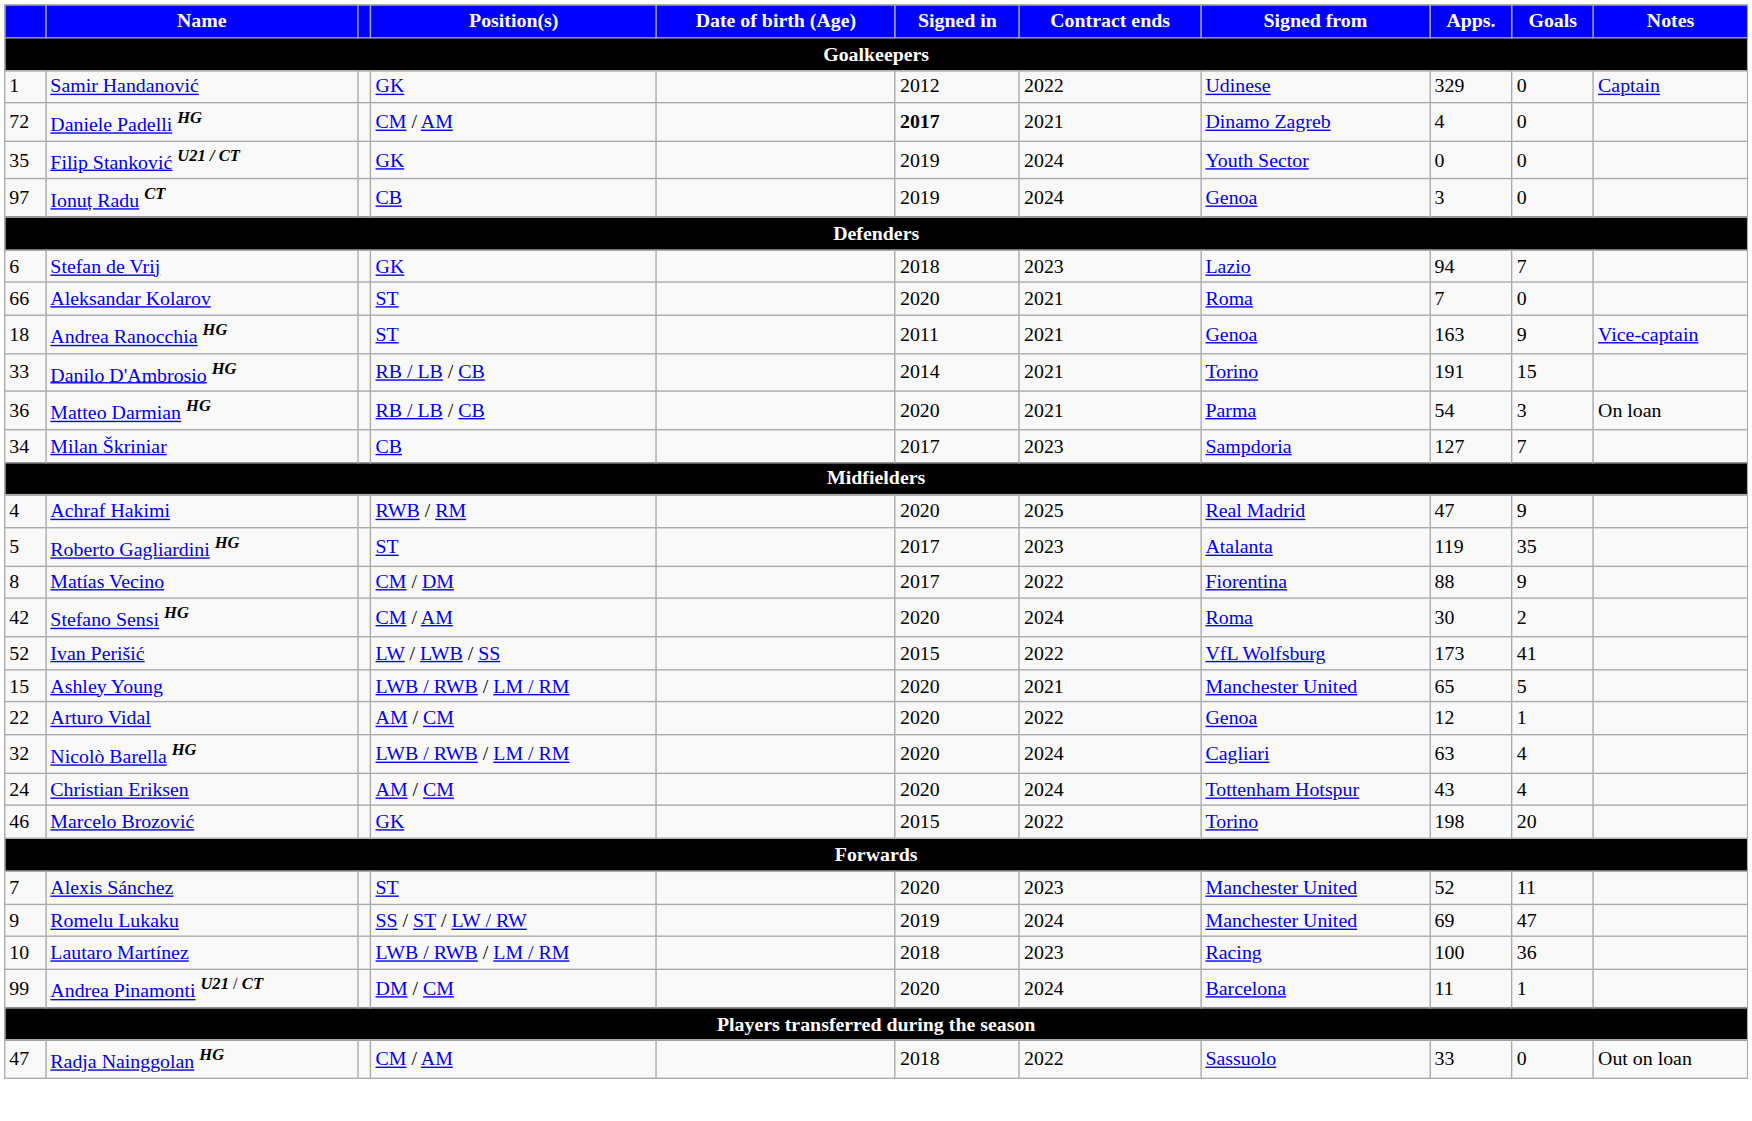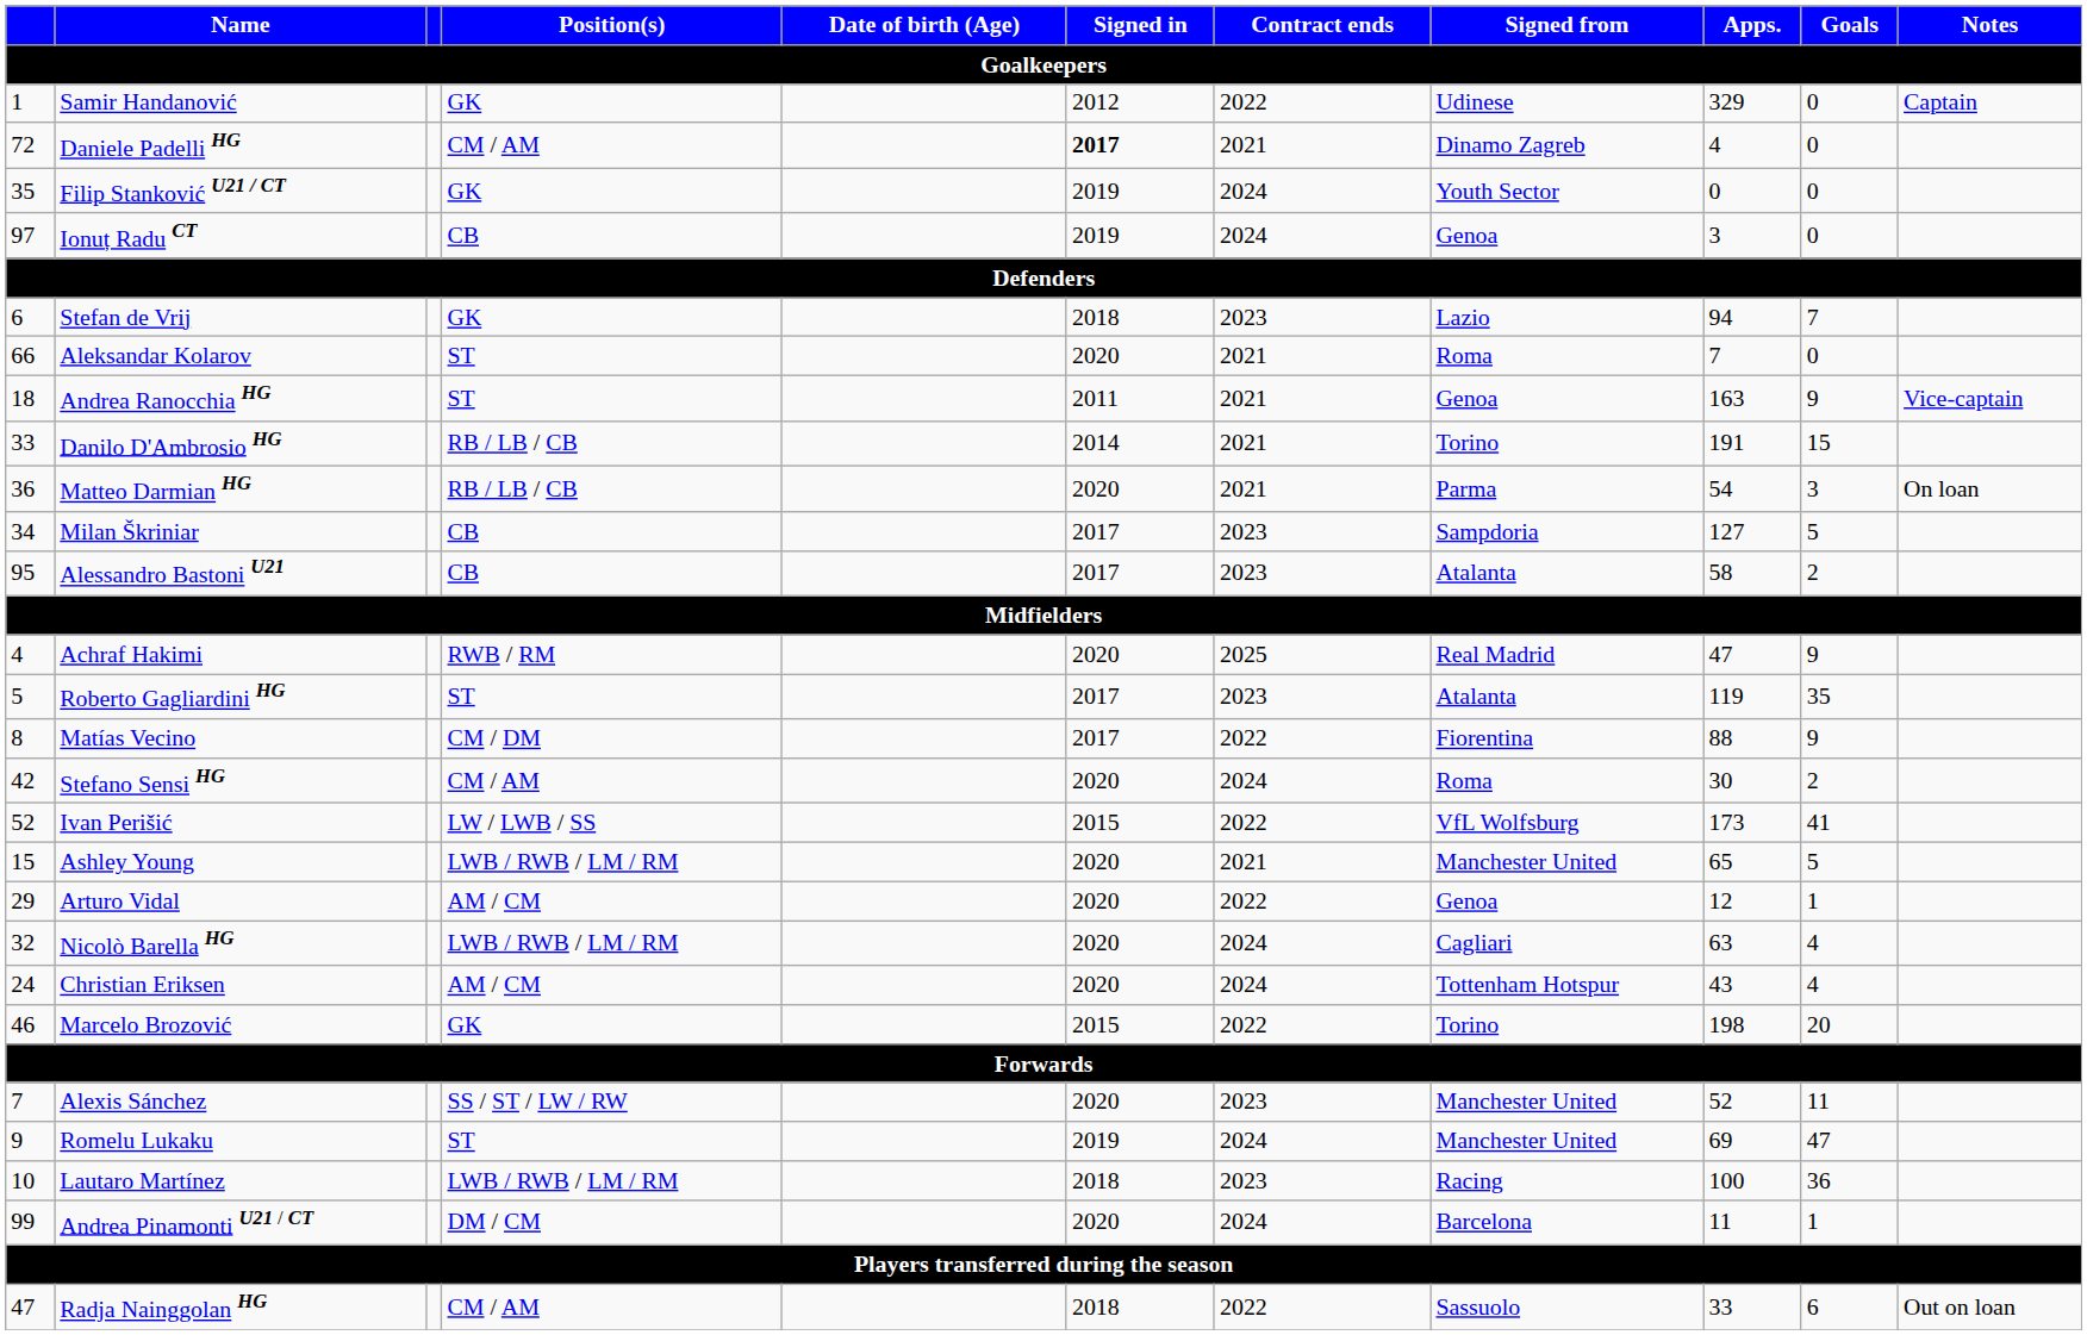Milan Škriniar | Goals: 7 -> 5
+ row: 95 | Alessandro Bastoni U21 | CB | 2017 | 2023 | Atalanta | 58 | 2
Arturo Vidal | column 1: 22 -> 29
Alexis Sánchez | Position(s): ST -> SS / ST / LW / RW
Romelu Lukaku | Position(s): SS / ST / LW / RW -> ST
Radja Nainggolan HG | Goals: 0 -> 6
